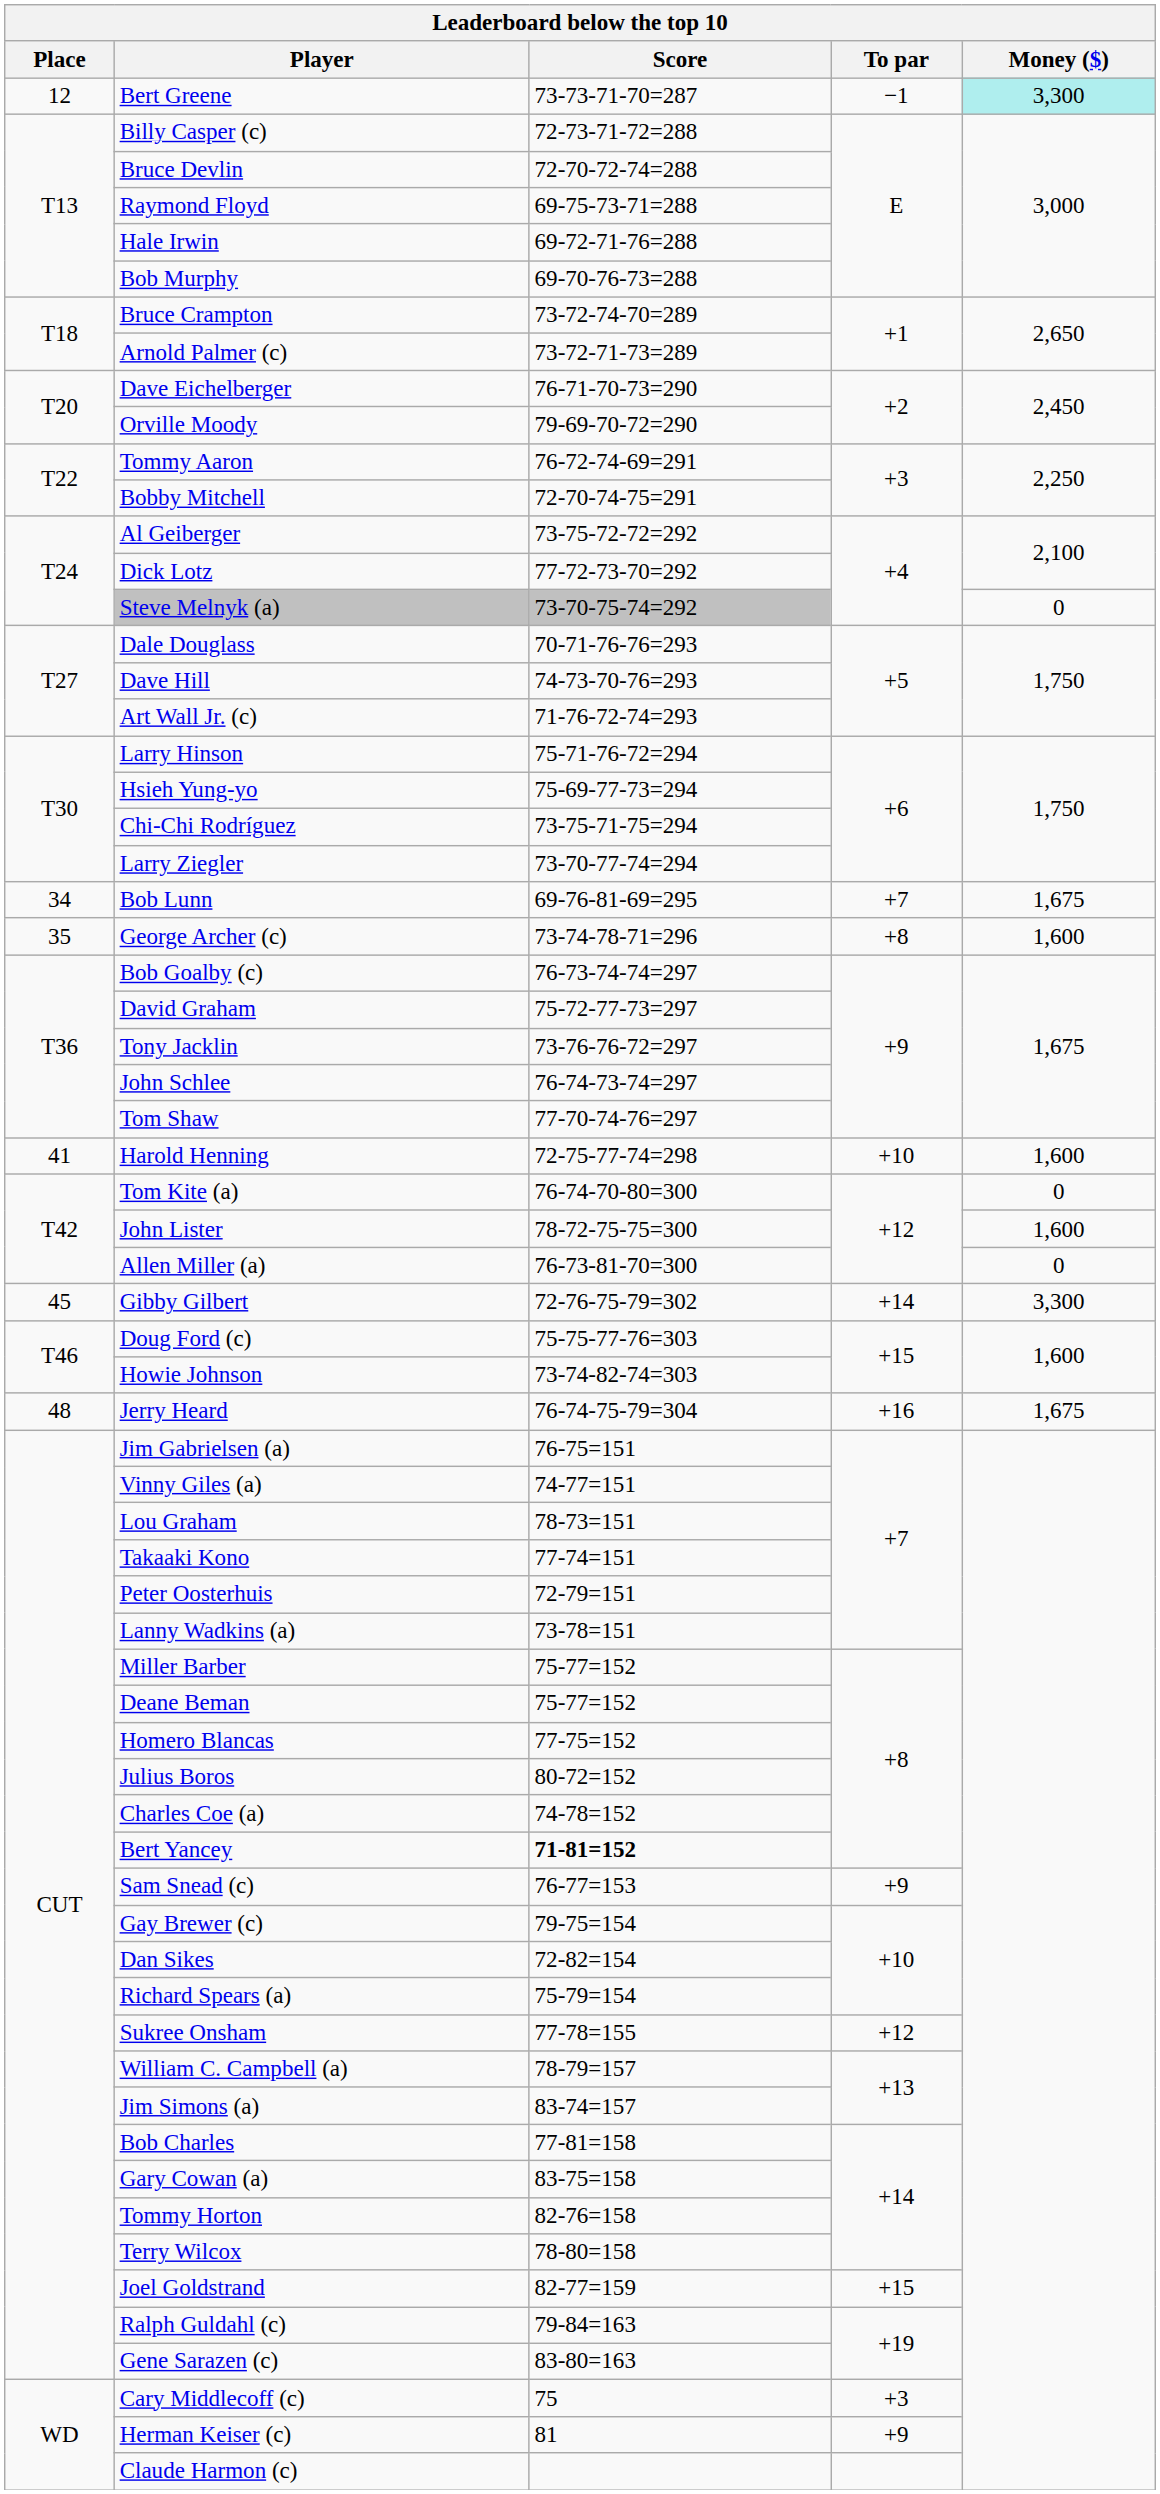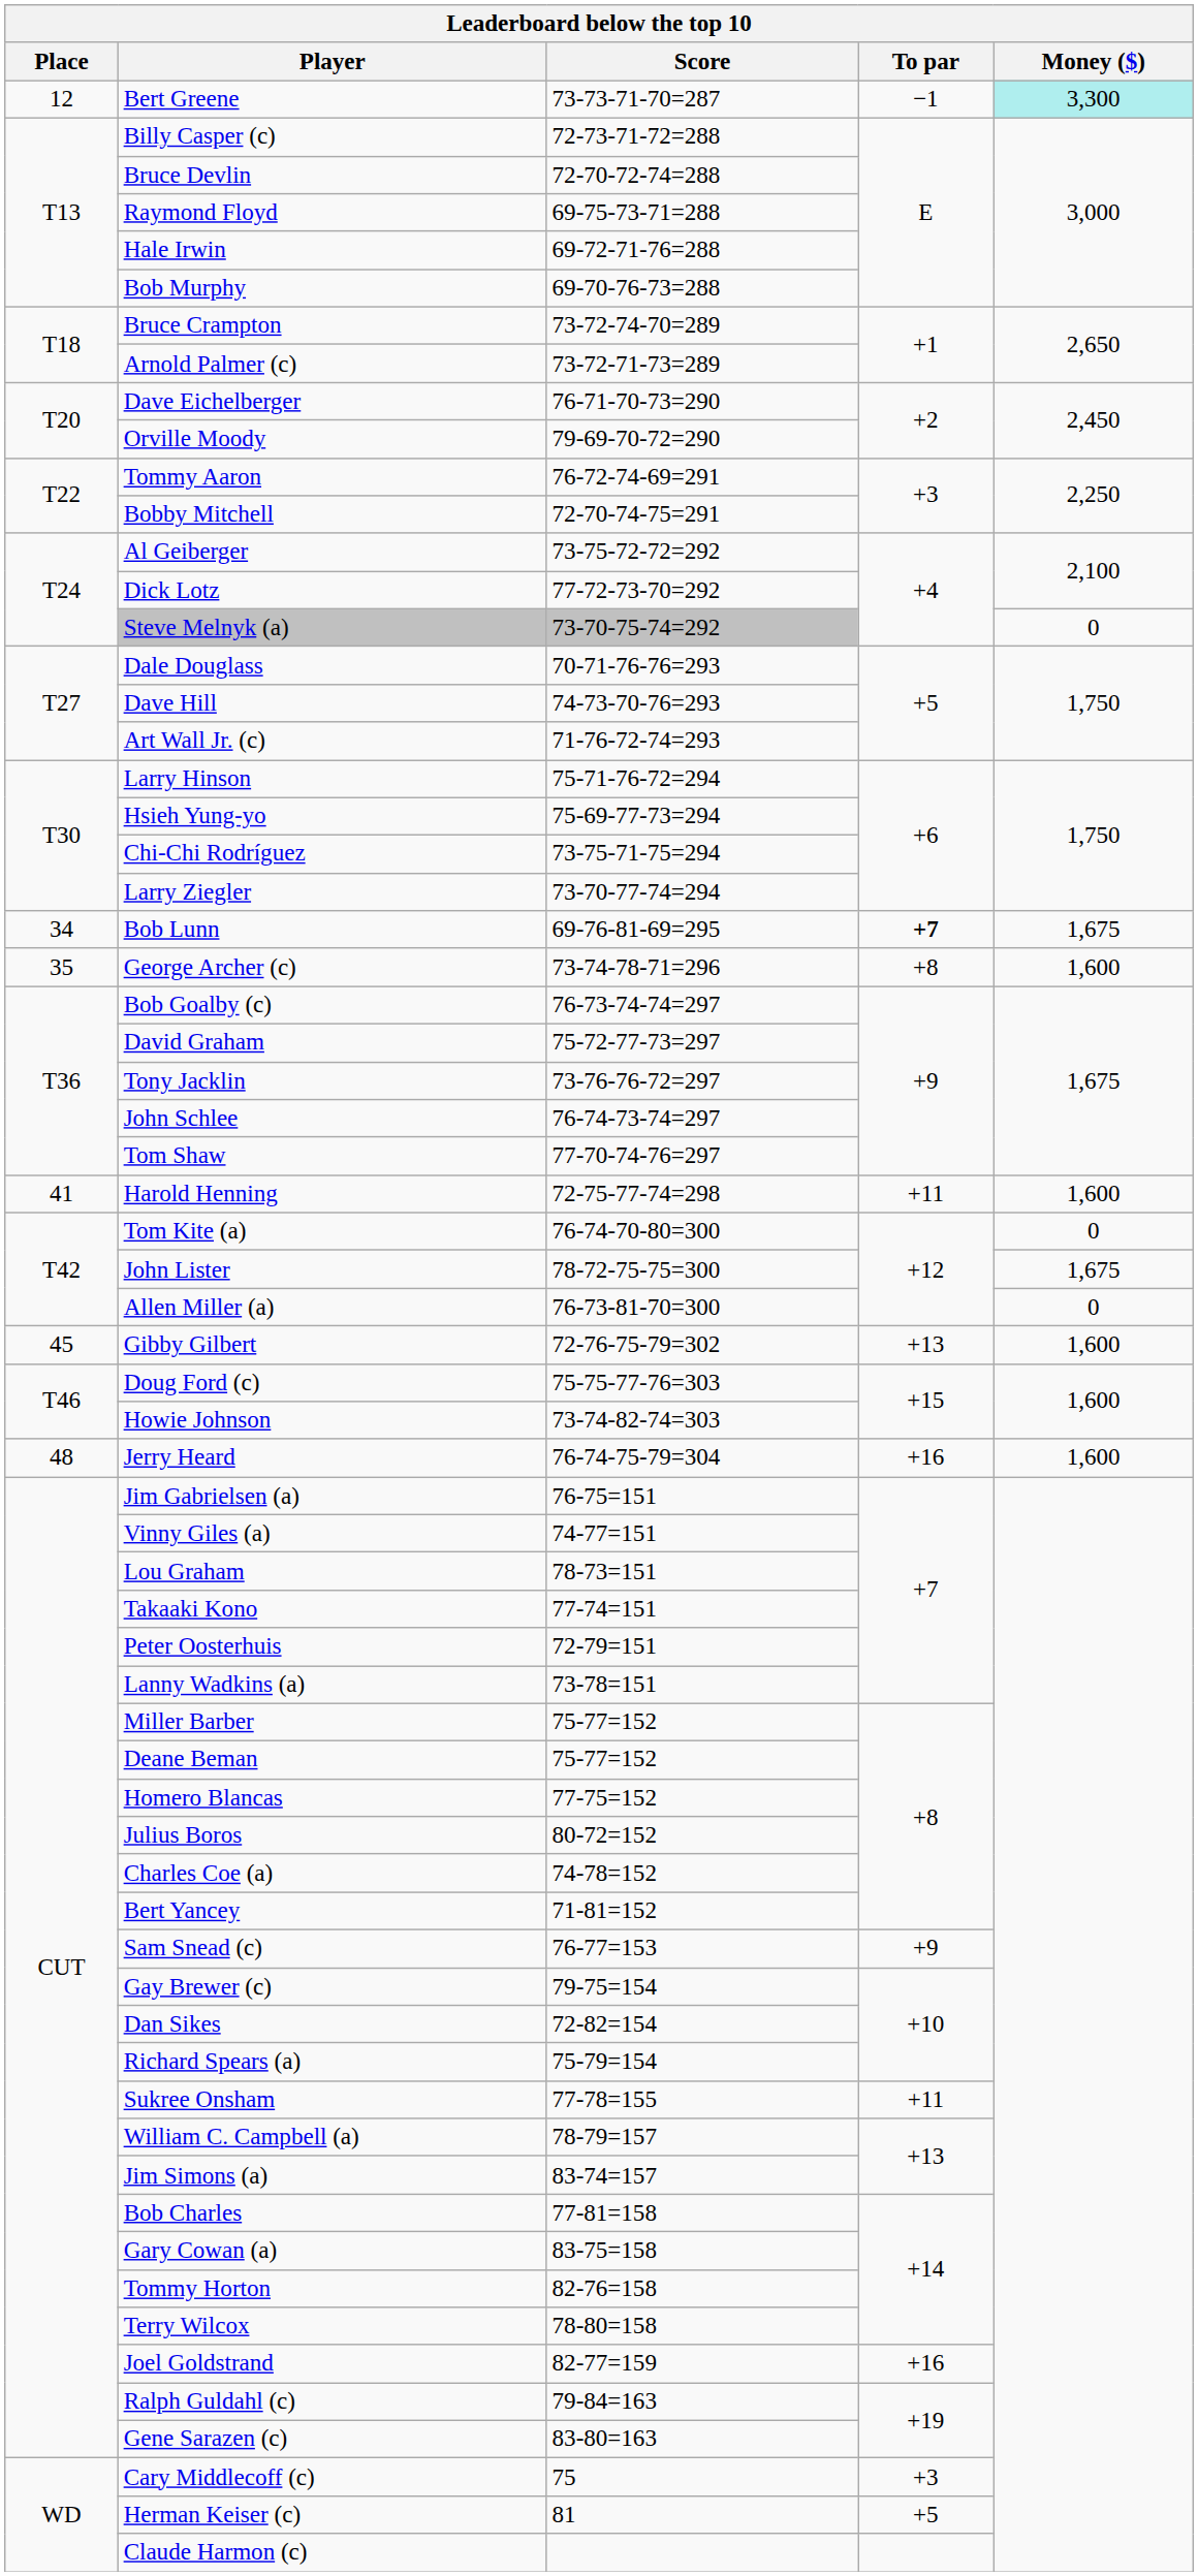Bob Lunn | To par: normal -> bold
Harold Henning | To par: +10 -> +11
John Lister | Money ($): 1,600 -> 1,675
Gibby Gilbert | To par: +14 -> +13
Gibby Gilbert | Money ($): 3,300 -> 1,600
Jerry Heard | Money ($): 1,675 -> 1,600
Bert Yancey | Score: bold -> normal
Sukree Onsham | To par: +12 -> +11
Joel Goldstrand | To par: +15 -> +16
Herman Keiser (c) | To par: +9 -> +5
